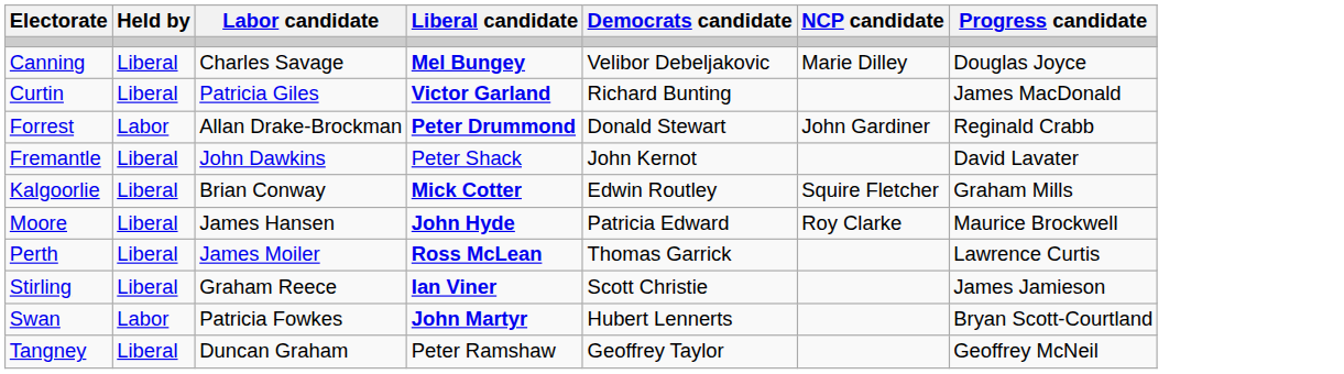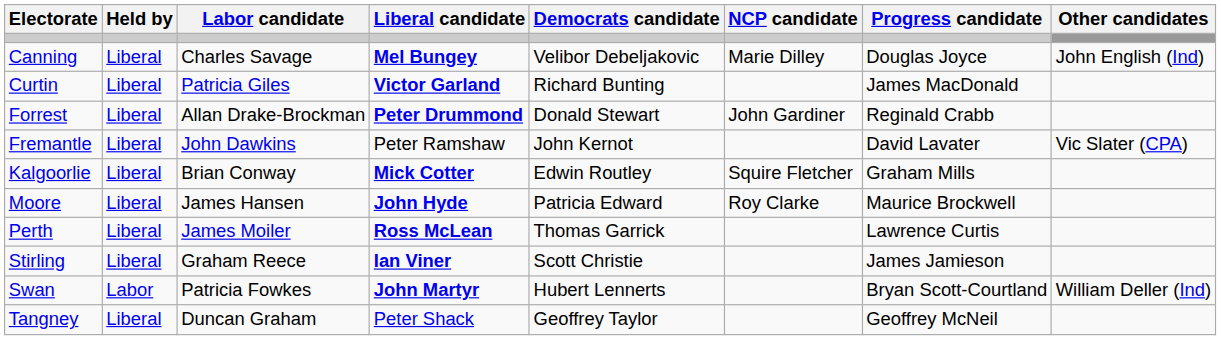+ column: Other candidates | John English (Ind) | Vic Slater (CPA) | William Deller (Ind)
Forrest | Held by: Labor -> Liberal
Fremantle | Liberal candidate: Peter Shack -> Peter Ramshaw
Tangney | Liberal candidate: Peter Ramshaw -> Peter Shack
